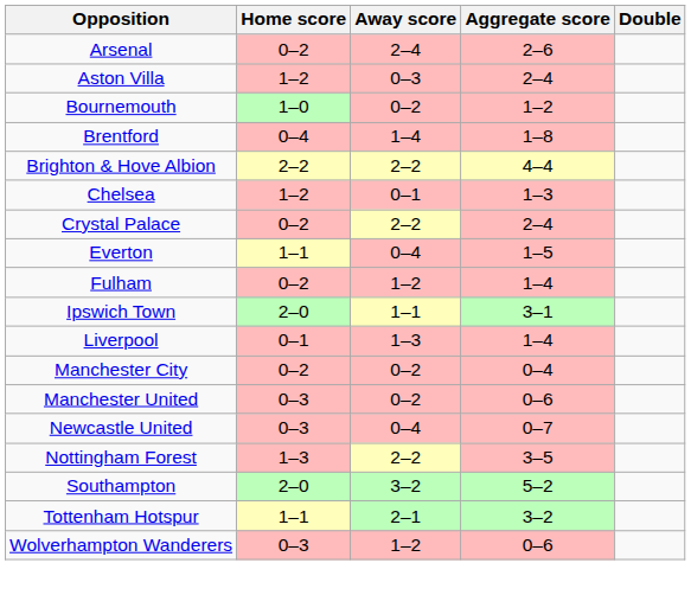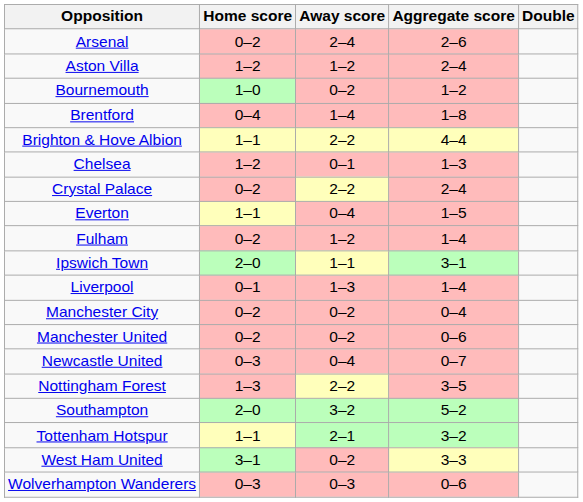Aston Villa | Away score: 0–3 -> 1–2
Brighton & Hove Albion | Home score: 2–2 -> 1–1
Manchester United | Home score: 0–3 -> 0–2
+ row: West Ham United | 3–1 | 0–2 | 3–3
Wolverhampton Wanderers | Away score: 1–2 -> 0–3
